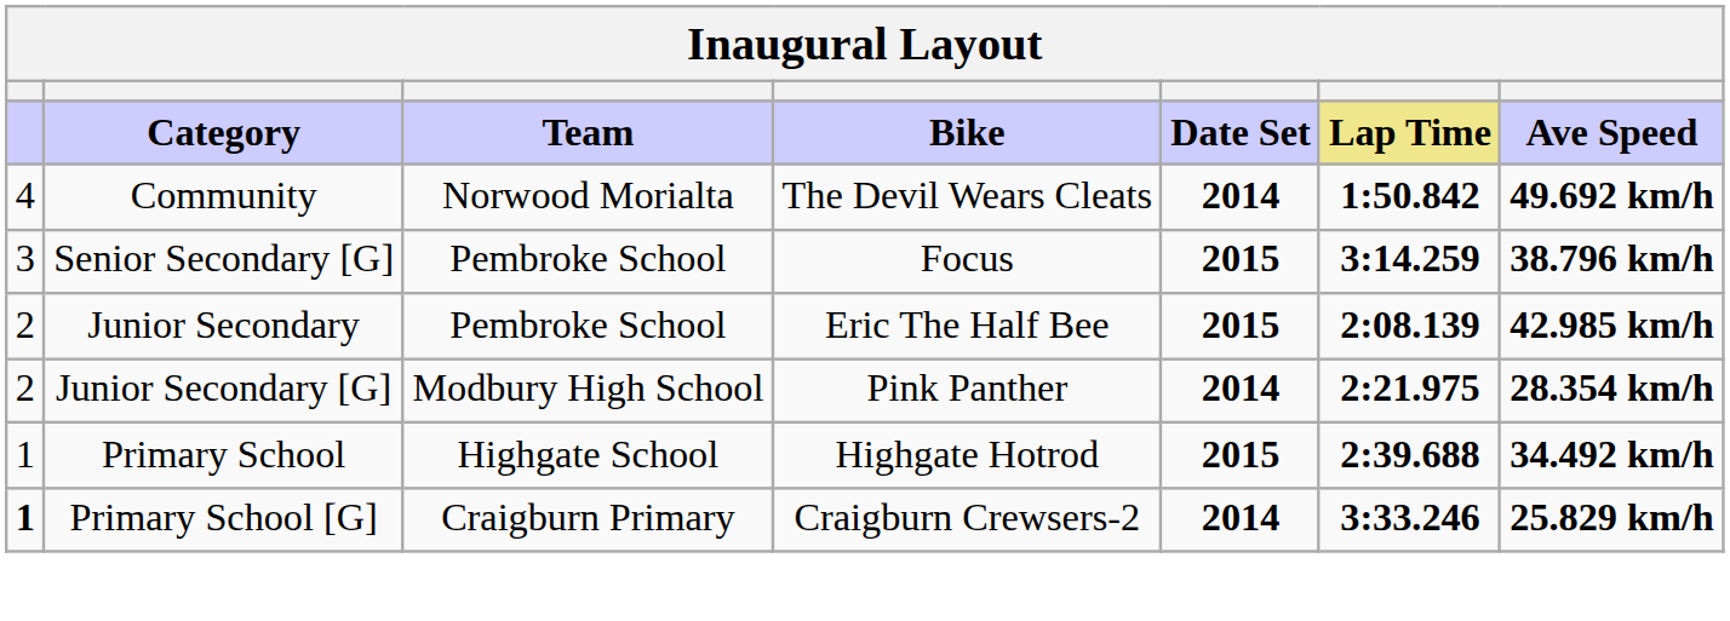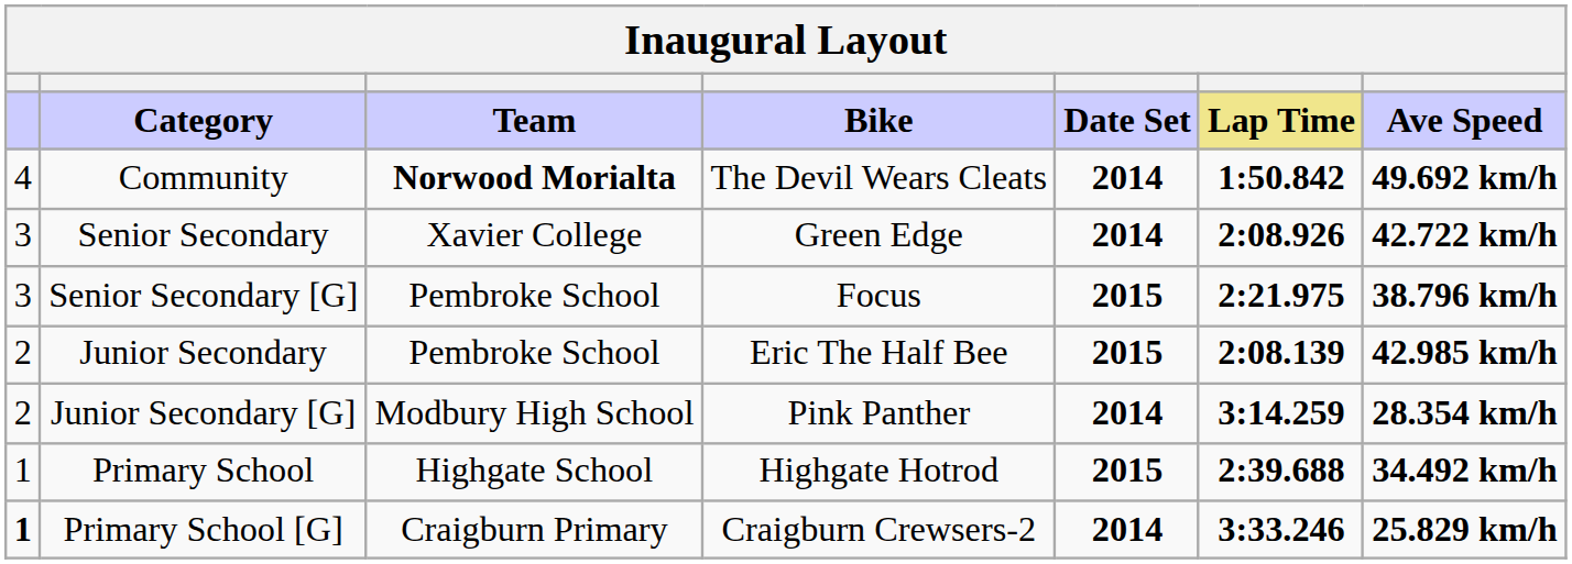Community | Team: normal -> bold
+ row: 3 | Senior Secondary | Xavier College | Green Edge | 2014 | 2:08.926 | 42.722 km/h
Senior Secondary [G] | Lap Time: 3:14.259 -> 2:21.975
Junior Secondary [G] | Lap Time: 2:21.975 -> 3:14.259
